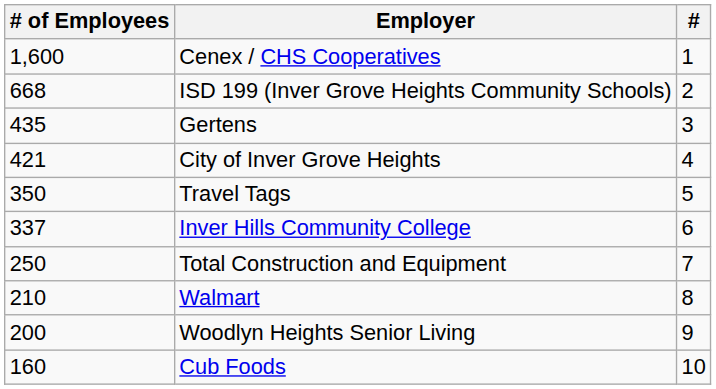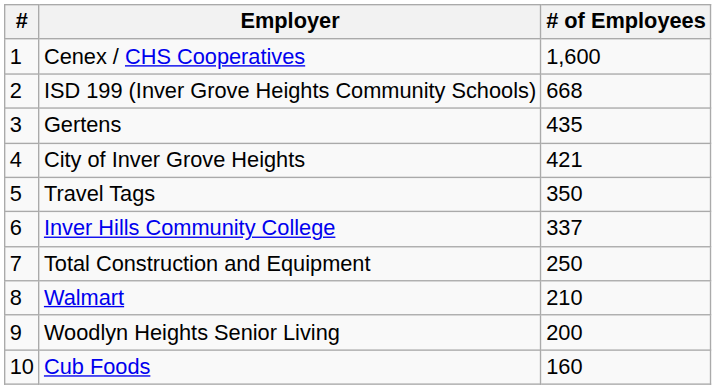columns swapped: # <-> # of Employees
